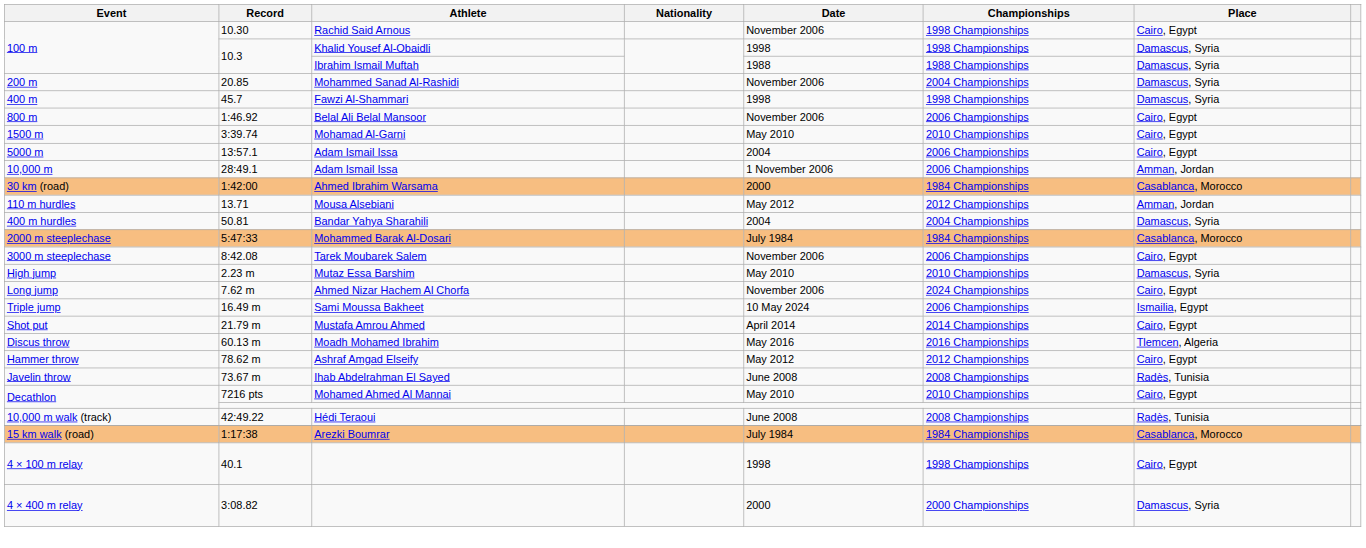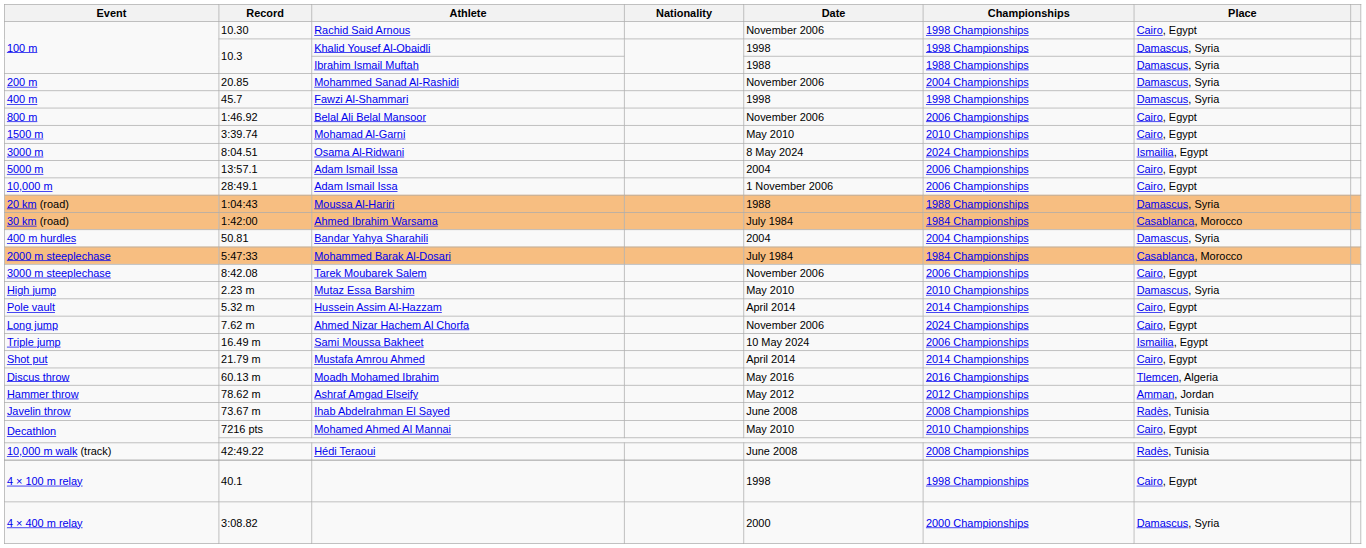+ row: 3000 m | 8:04.51 | Osama Al-Ridwani | 8 May 2024 | 2024 Championships | Ismailia, Egypt
10,000 m | Place: Amman, Jordan -> Cairo, Egypt
+ row: 20 km (road) | 1:04:43 | Moussa Al-Hariri | 1988 | 1988 Championships | Damascus, Syria
30 km (road) | Date: 2000 -> July 1984
- row: 110 m hurdles | 13.71 | Mousa Alsebiani | May 2012 | 2012 Championships | Amman, Jordan
+ row: Pole vault | 5.32 m | Hussein Assim Al-Hazzam | April 2014 | 2014 Championships | Cairo, Egypt
Hammer throw | Place: Cairo, Egypt -> Amman, Jordan
- row: 15 km walk (road) | 1:17:38 | Arezki Boumrar | July 1984 | 1984 Championships | Casablanca, Morocco
